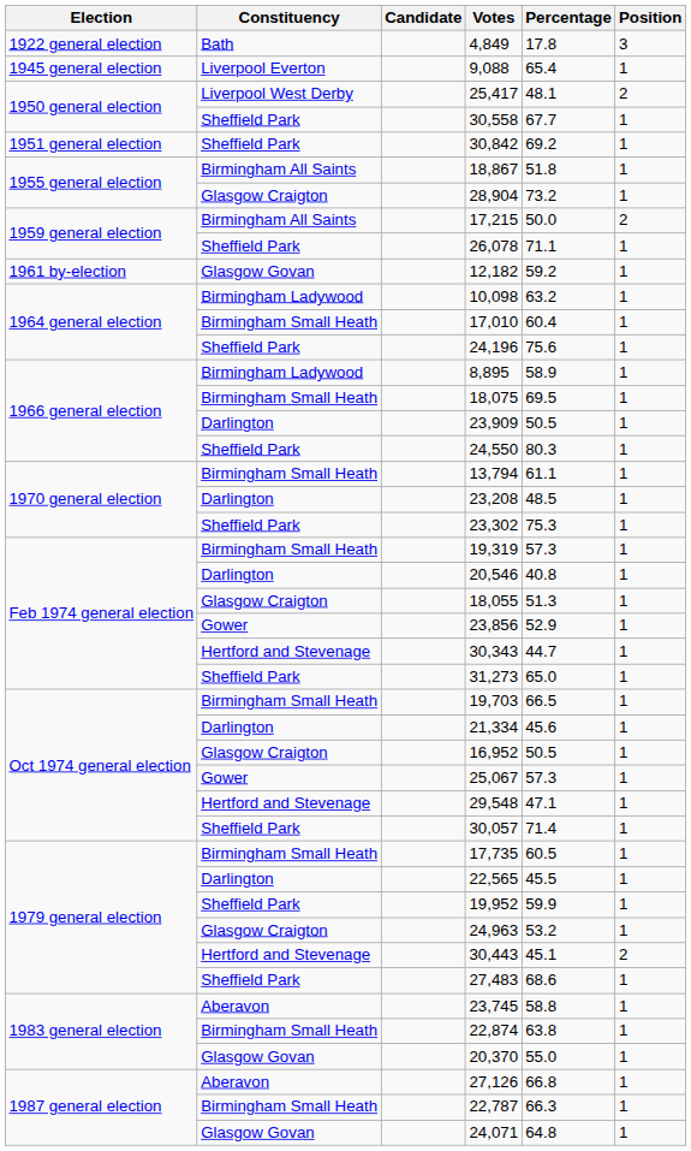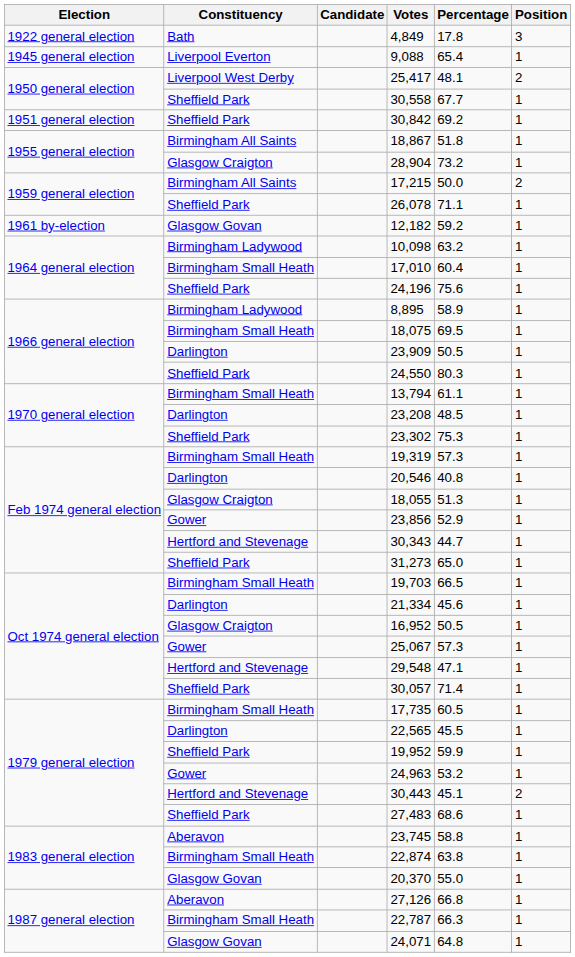24,963 | Constituency: Glasgow Craigton -> Gower
